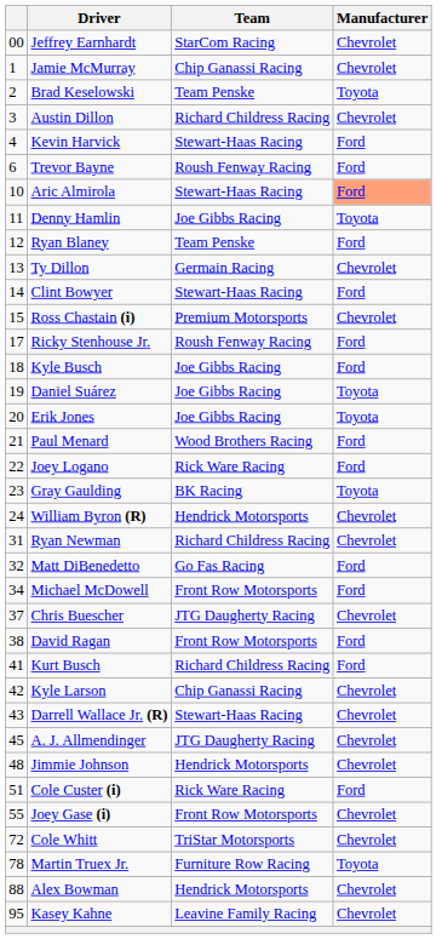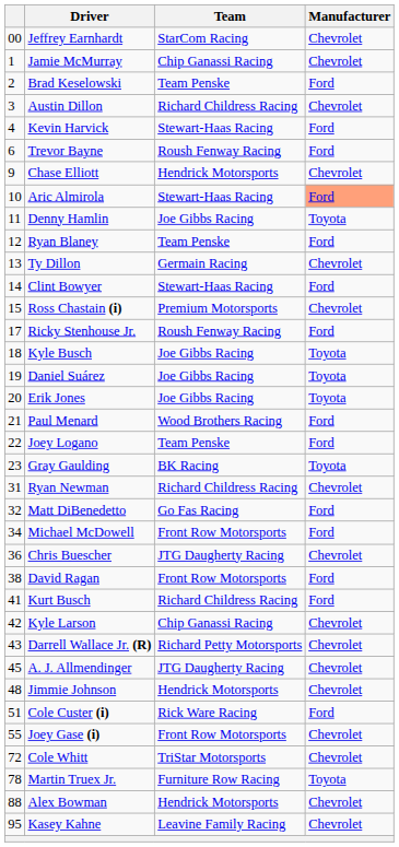Brad Keselowski | Manufacturer: Toyota -> Ford
+ row: 9 | Chase Elliott | Hendrick Motorsports | Chevrolet
Kyle Busch | Manufacturer: Ford -> Toyota
Joey Logano | Team: Rick Ware Racing -> Team Penske
- row: 24 | William Byron (R) | Hendrick Motorsports | Chevrolet
Chris Buescher | column 1: 37 -> 36
Darrell Wallace Jr. (R) | Team: Stewart-Haas Racing -> Richard Petty Motorsports
